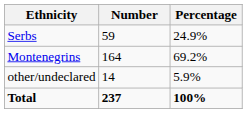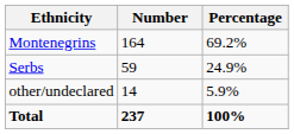rows swapped: Montenegrins <-> Serbs
